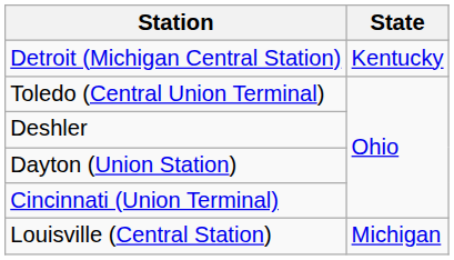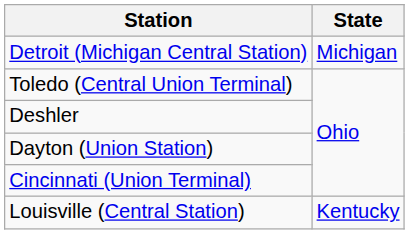Detroit (Michigan Central Station) | State: Kentucky -> Michigan
Louisville (Central Station) | State: Michigan -> Kentucky
